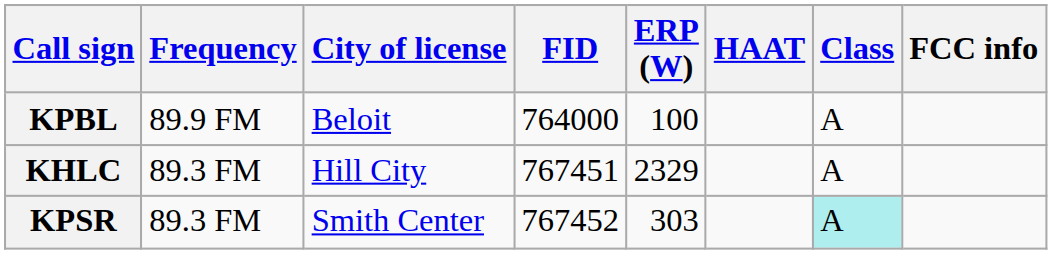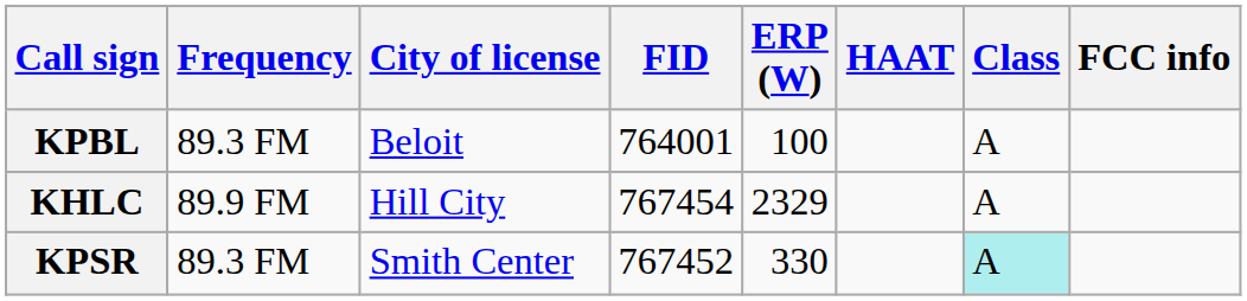KPBL | Frequency: 89.9 FM -> 89.3 FM
KPBL | FID: 764000 -> 764001
KHLC | Frequency: 89.3 FM -> 89.9 FM
KHLC | FID: 767451 -> 767454
KPSR | ERP (W): 303 -> 330
